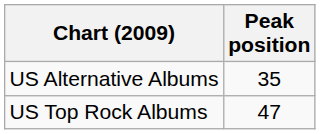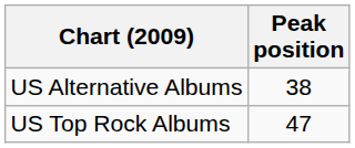US Alternative Albums | Peak position: 35 -> 38
